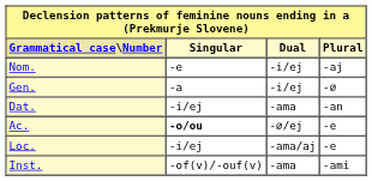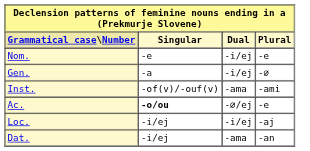Nom. | Plural: -aj -> -e
rows swapped: Dat. <-> Inst.
Loc. | Dual: -ama/aj -> -i/ej
Loc. | Plural: -e -> -aj
